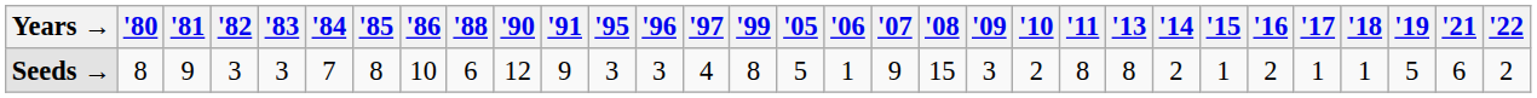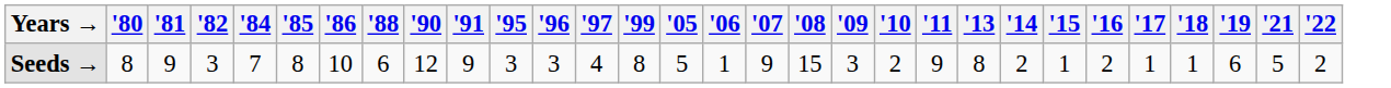- column: '83 | 3
Seeds → | '11: 8 -> 9
Seeds → | '19: 5 -> 6
Seeds → | '21: 6 -> 5
